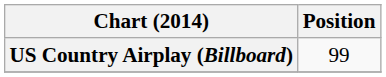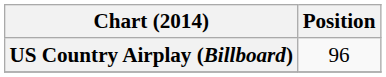US Country Airplay (Billboard) | Position: 99 -> 96
